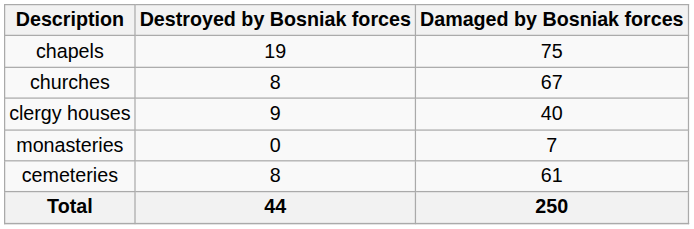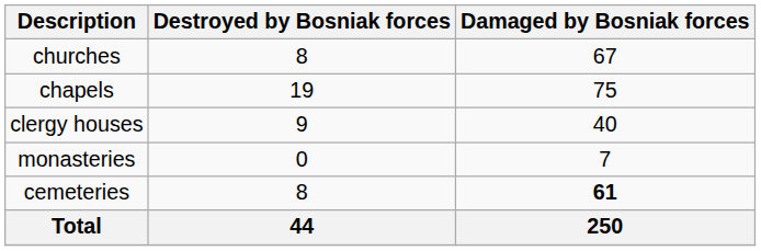rows swapped: churches <-> chapels
cemeteries | Damaged by Bosniak forces: normal -> bold
